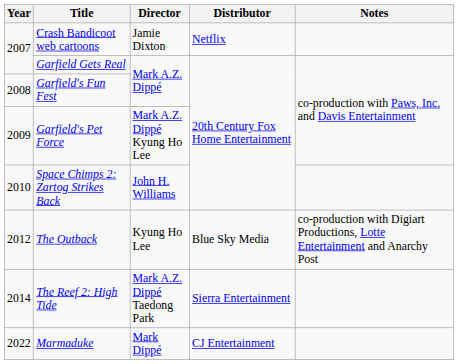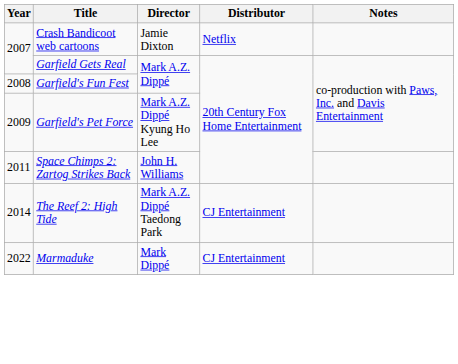Space Chimps 2: Zartog Strikes Back | Year: 2010 -> 2011
- row: 2012 | The Outback | Kyung Ho Lee | Blue Sky Media | co-production with Digiart Productions, Lotte Entertainment and Anarchy Post
The Reef 2: High Tide | Distributor: Sierra Entertainment -> CJ Entertainment
